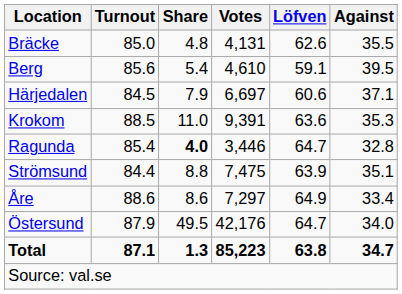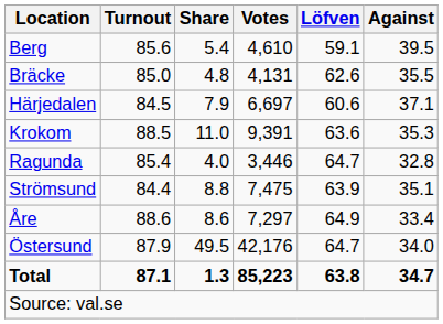rows swapped: Berg <-> Bräcke
Ragunda | Share: bold -> normal
